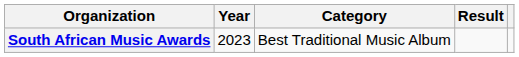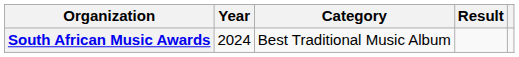South African Music Awards | Year: 2023 -> 2024
